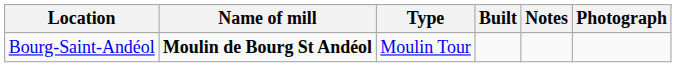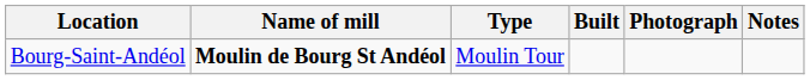columns swapped: Notes <-> Photograph
